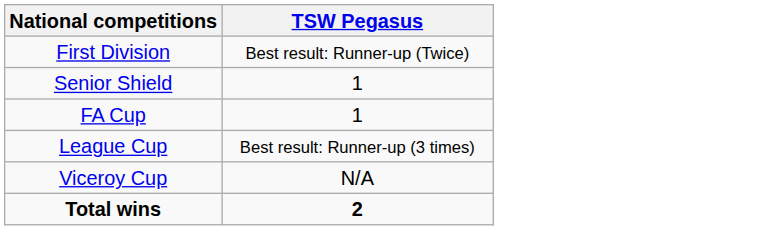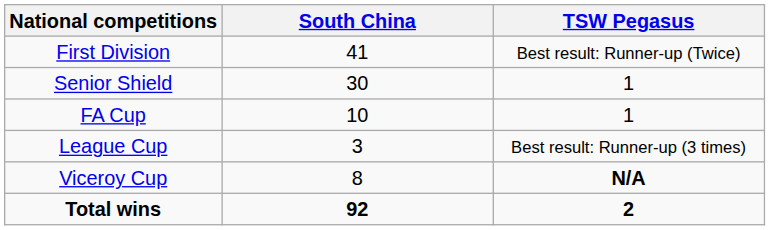+ column: South China | 41 | 30 | 10 | 3 | 8 | 92
Viceroy Cup | TSW Pegasus: normal -> bold
